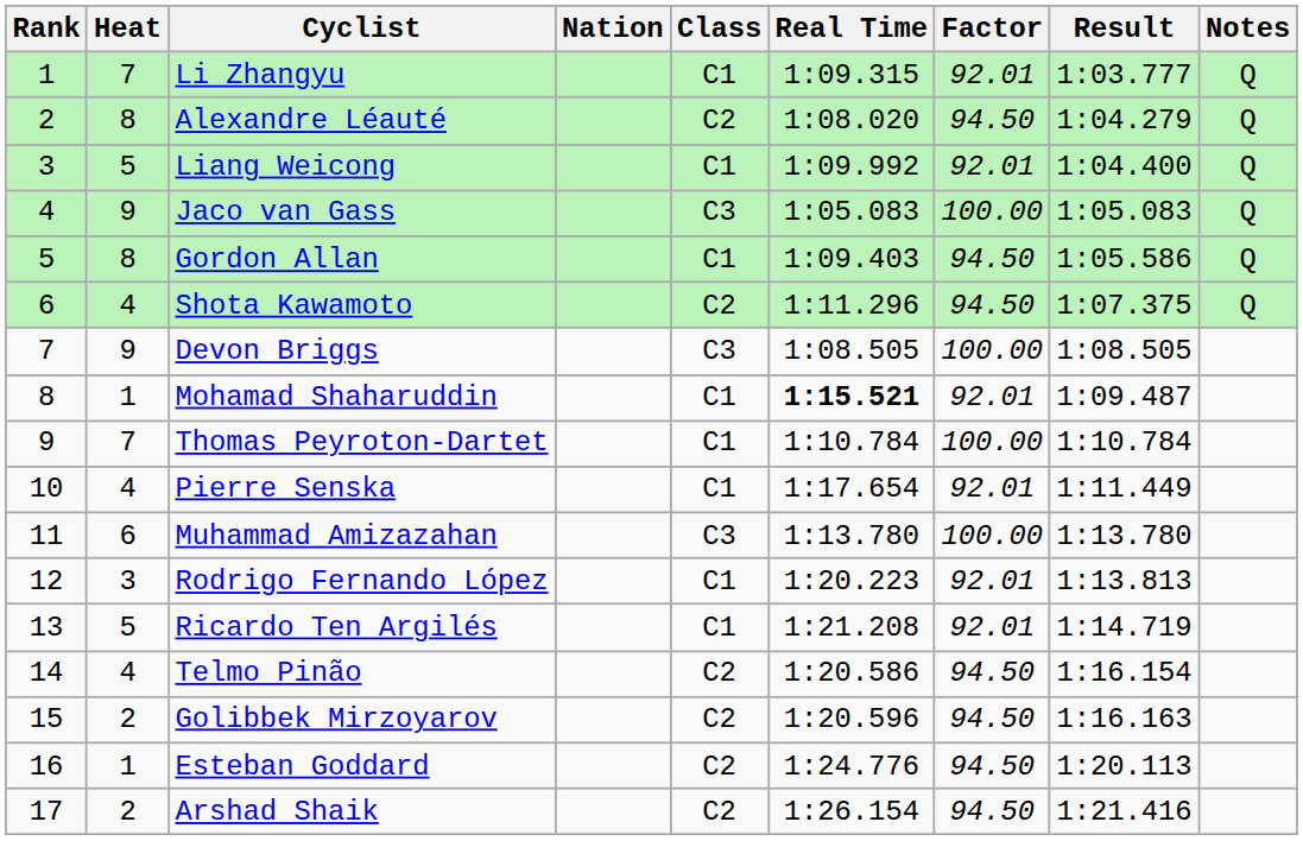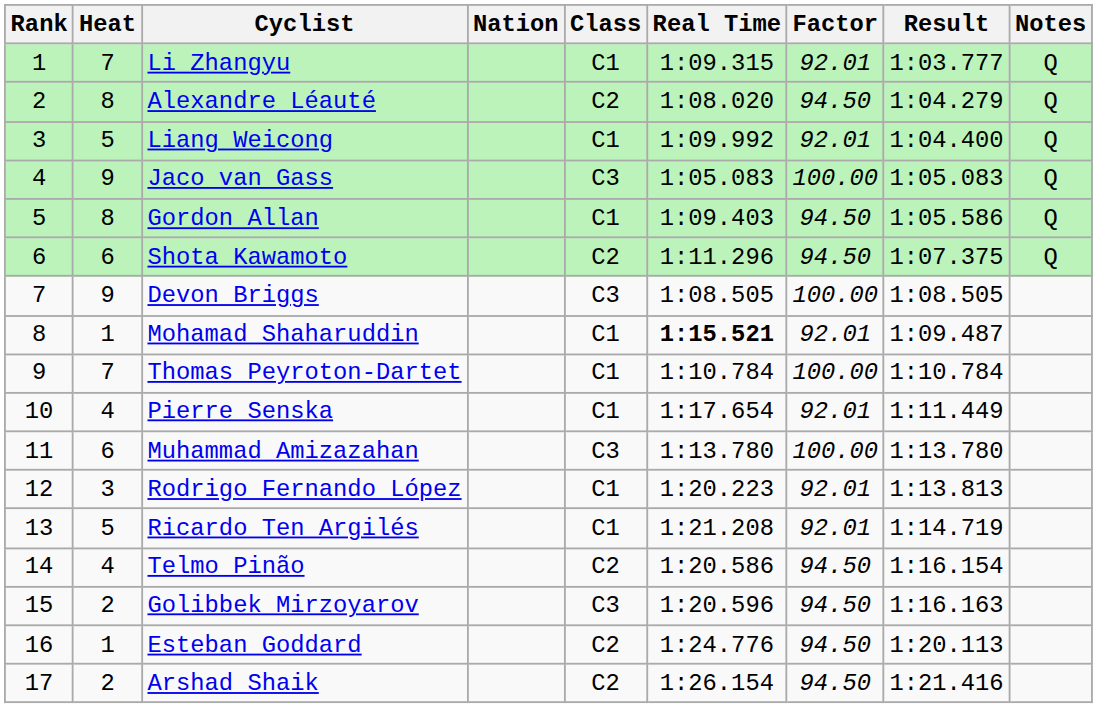Shota Kawamoto | Heat: 4 -> 6
Golibbek Mirzoyarov | Class: C2 -> C3
